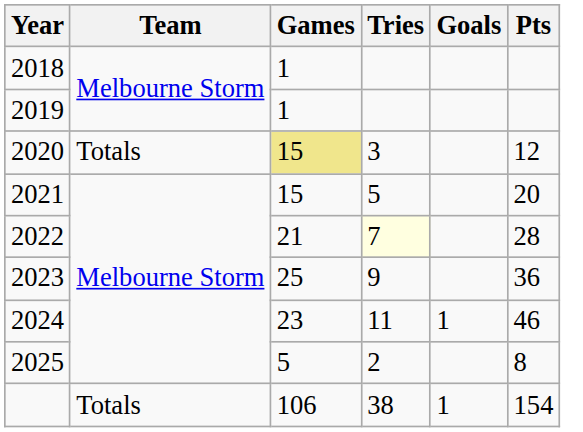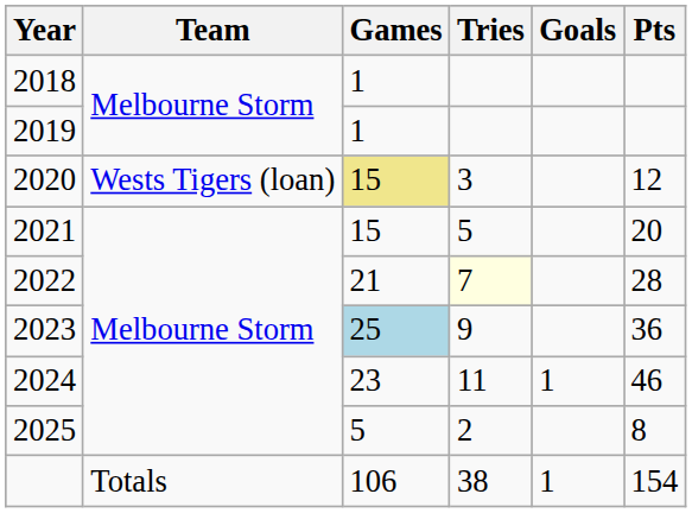2020 | Team: Totals -> Wests Tigers (loan)
2023 | Games: no background -> lightblue background
